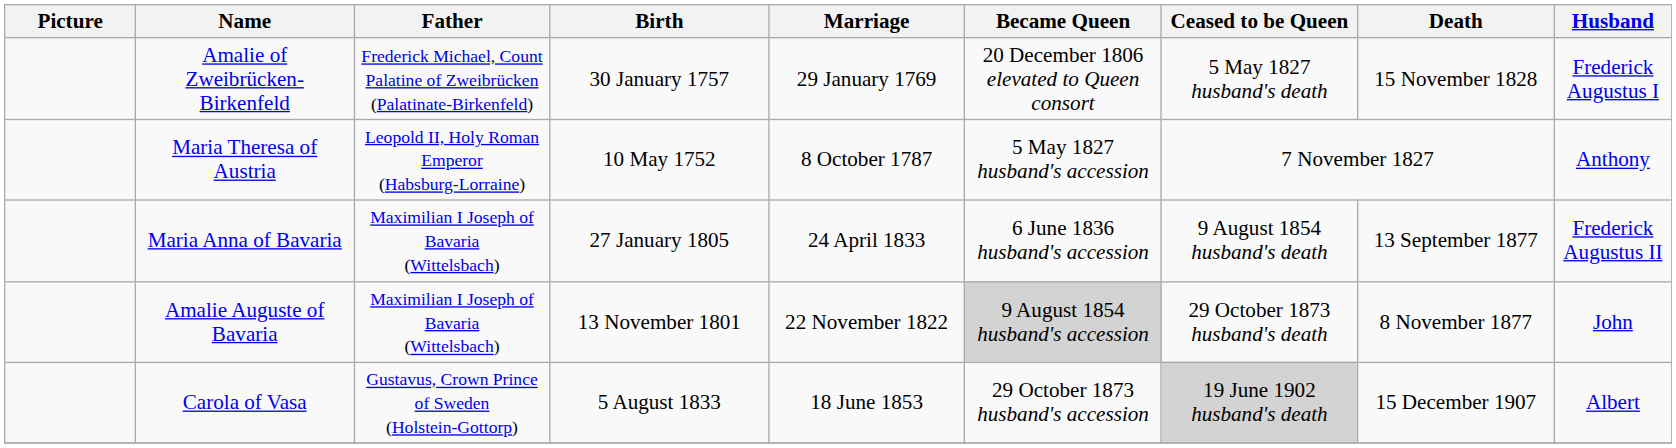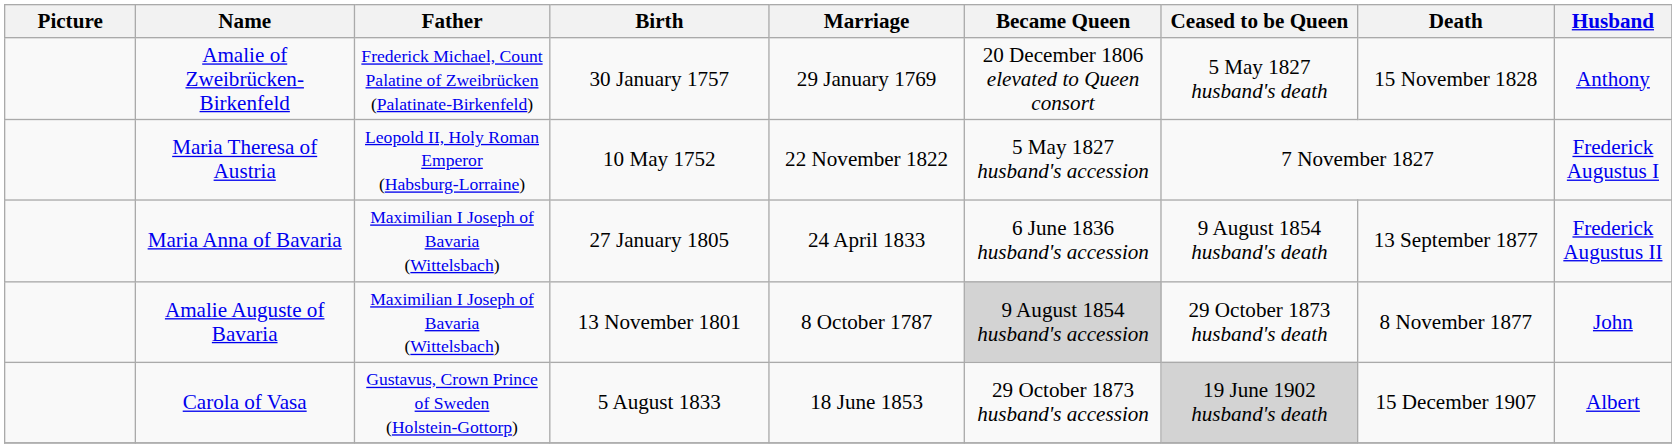Amalie of Zweibrücken-Birkenfeld | Husband: Frederick Augustus I -> Anthony
Maria Theresa of Austria | Marriage: 8 October 1787 -> 22 November 1822
Maria Theresa of Austria | Husband: Anthony -> Frederick Augustus I
Amalie Auguste of Bavaria | Marriage: 22 November 1822 -> 8 October 1787
